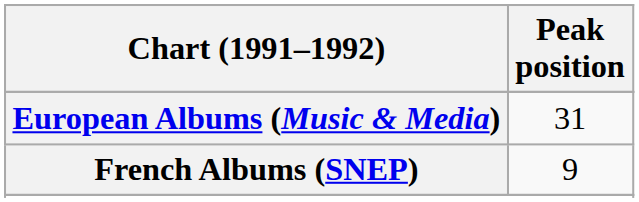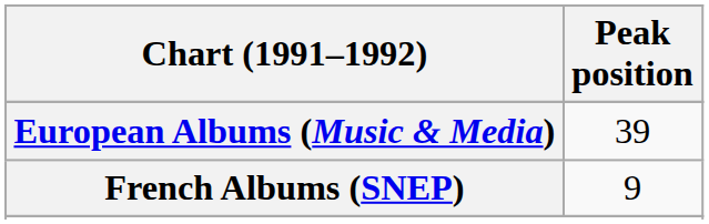European Albums (Music & Media) | Peak position: 31 -> 39
